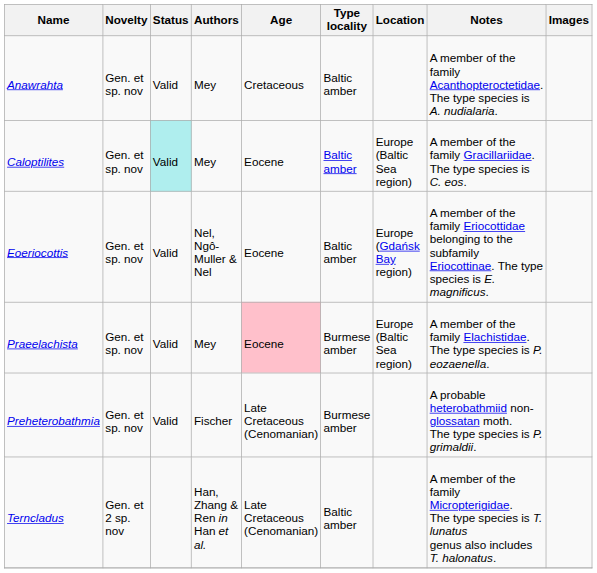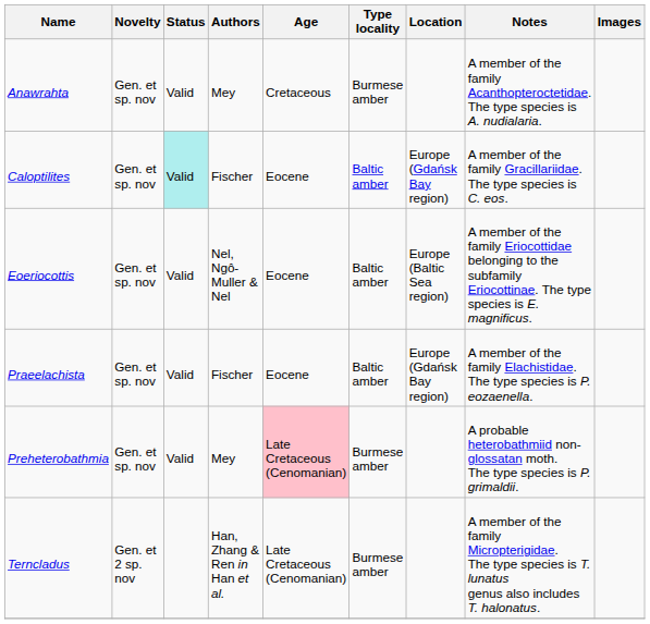Anawrahta | Type locality: Baltic amber -> Burmese amber
Caloptilites | Authors: Mey -> Fischer
Caloptilites | Location: Europe (Baltic Sea region) -> Europe (Gdańsk Bay region)
Eoeriocottis | Location: Europe (Gdańsk Bay region) -> Europe (Baltic Sea region)
Praeelachista | Authors: Mey -> Fischer
Praeelachista | Age: pink background -> no background
Praeelachista | Type locality: Burmese amber -> Baltic amber
Praeelachista | Location: Europe (Baltic Sea region) -> Europe (Gdańsk Bay region)
Preheterobathmia | Authors: Fischer -> Mey
Preheterobathmia | Age: no background -> pink background
Terncladus | Type locality: Baltic amber -> Burmese amber
